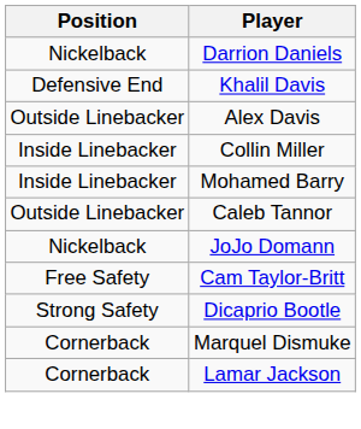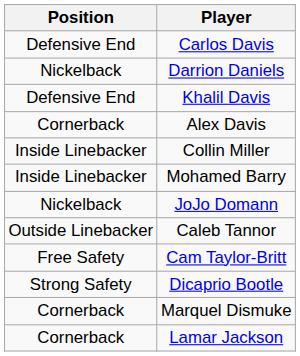+ row: Defensive End | Carlos Davis
Alex Davis | Position: Outside Linebacker -> Cornerback
rows swapped: Caleb Tannor <-> JoJo Domann
